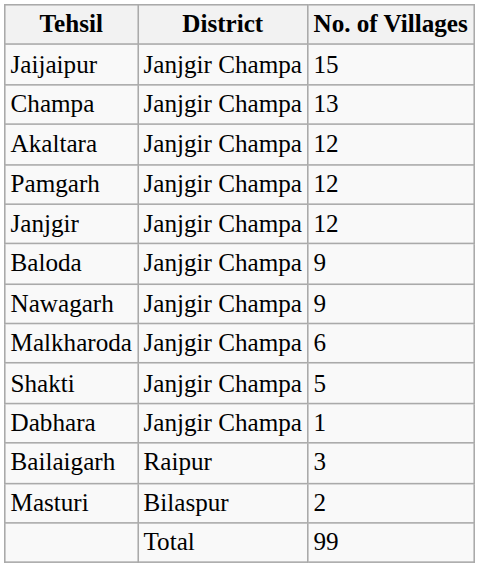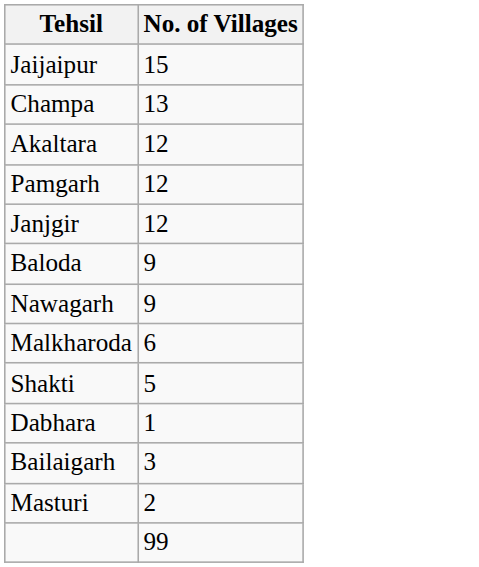- column: District | Janjgir Champa | Janjgir Champa | Janjgir Champa | Janjgir Champa | Janjgir Champa | Janjgir Champa | Janjgir Champa | Janjgir Champa | Janjgir Champa | Janjgir Champa | Raipur | Bilaspur | Total
